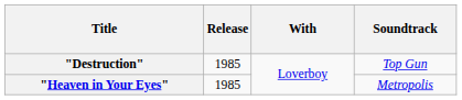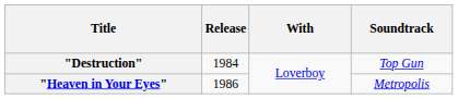"Destruction" | Release: 1985 -> 1984
"Heaven in Your Eyes" | Release: 1985 -> 1986
